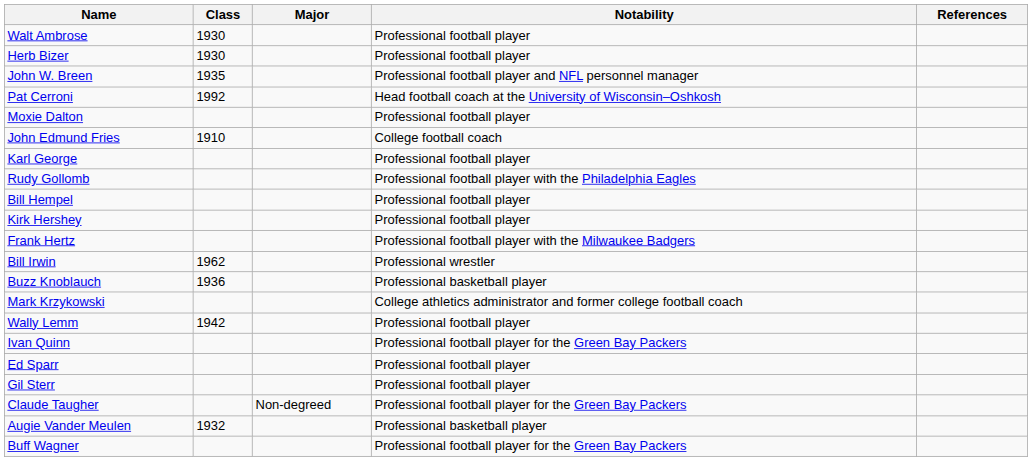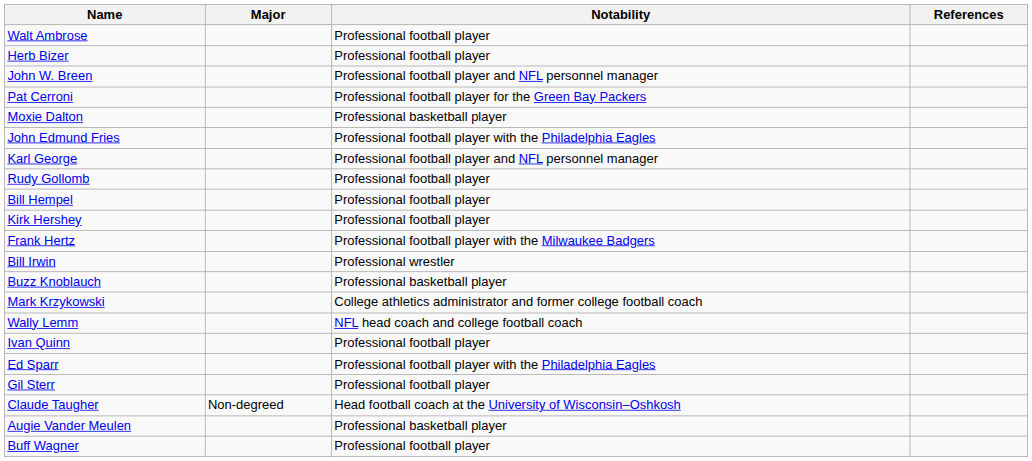- column: Class | 1930 | 1930 | 1935 | 1992 | 1910 | 1962 | 1936 | 1942 | 1932
Pat Cerroni | Notability: Head football coach at the University of Wisconsin–Oshkosh -> Professional football player for the Green Bay Packers
Moxie Dalton | Notability: Professional football player -> Professional basketball player
John Edmund Fries | Notability: College football coach -> Professional football player with the Philadelphia Eagles
Karl George | Notability: Professional football player -> Professional football player and NFL personnel manager
Rudy Gollomb | Notability: Professional football player with the Philadelphia Eagles -> Professional football player
Wally Lemm | Notability: Professional football player -> NFL head coach and college football coach
Ivan Quinn | Notability: Professional football player for the Green Bay Packers -> Professional football player
Ed Sparr | Notability: Professional football player -> Professional football player with the Philadelphia Eagles
Claude Taugher | Notability: Professional football player for the Green Bay Packers -> Head football coach at the University of Wisconsin–Oshkosh
Buff Wagner | Notability: Professional football player for the Green Bay Packers -> Professional football player
